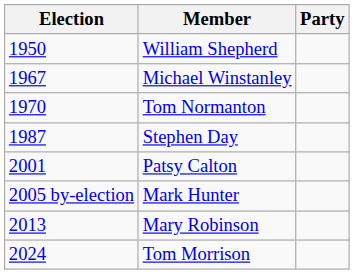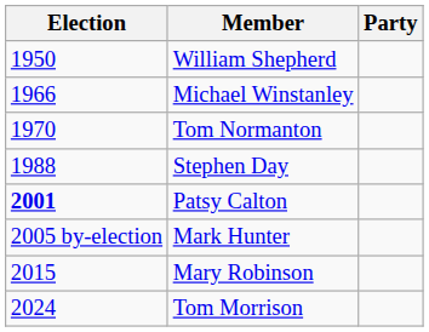Michael Winstanley | Election: 1967 -> 1966
Stephen Day | Election: 1987 -> 1988
Patsy Calton | Election: normal -> bold
Mary Robinson | Election: 2013 -> 2015
